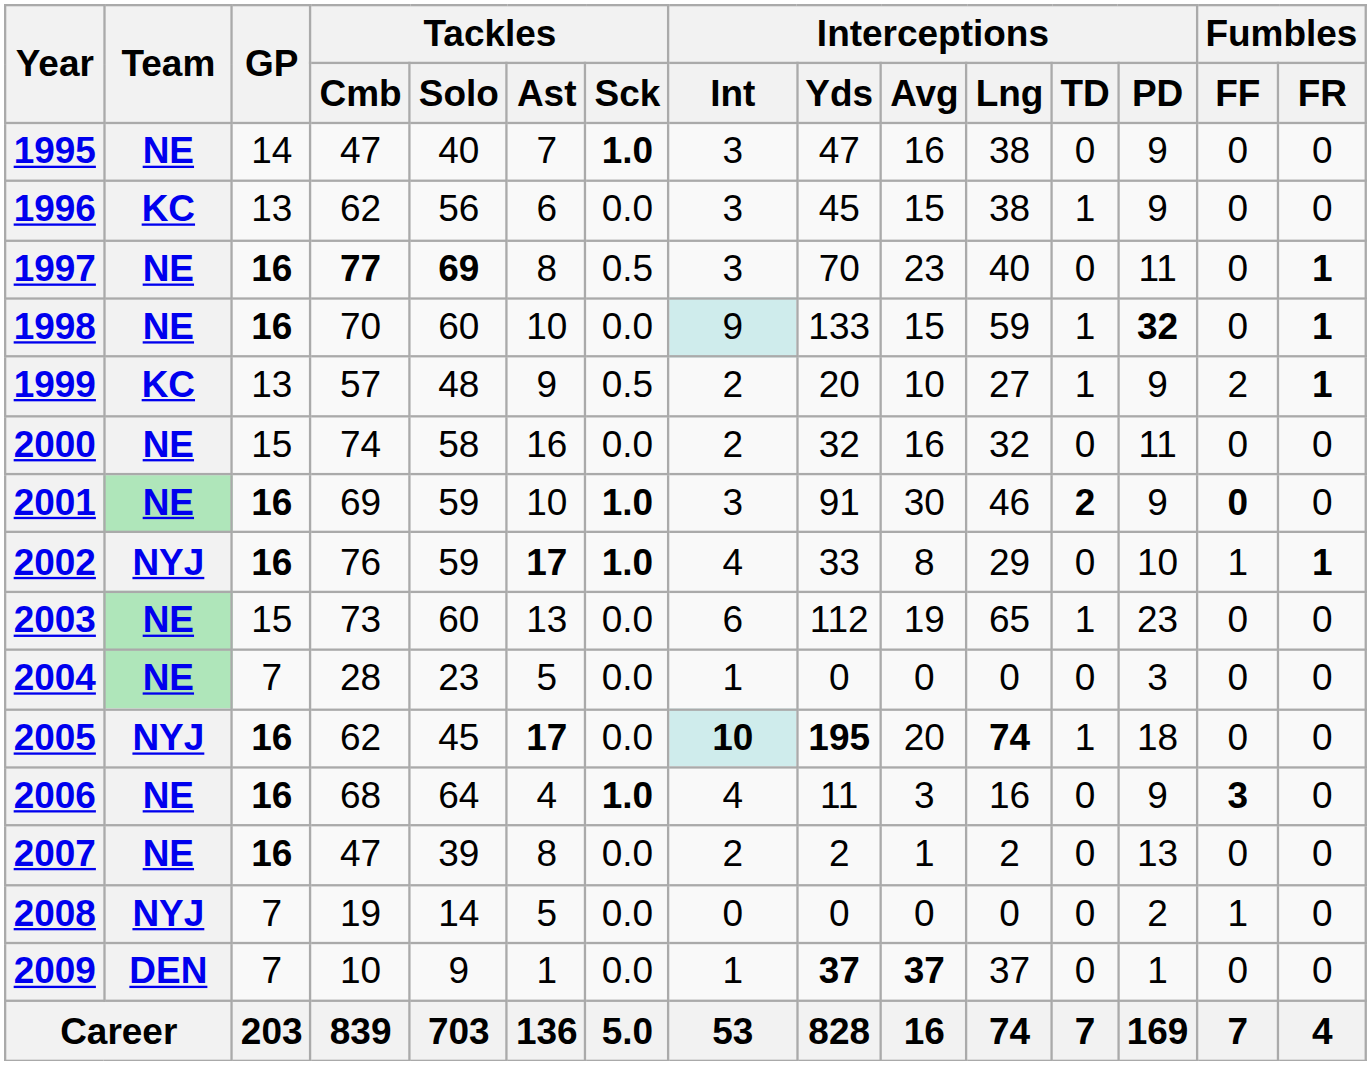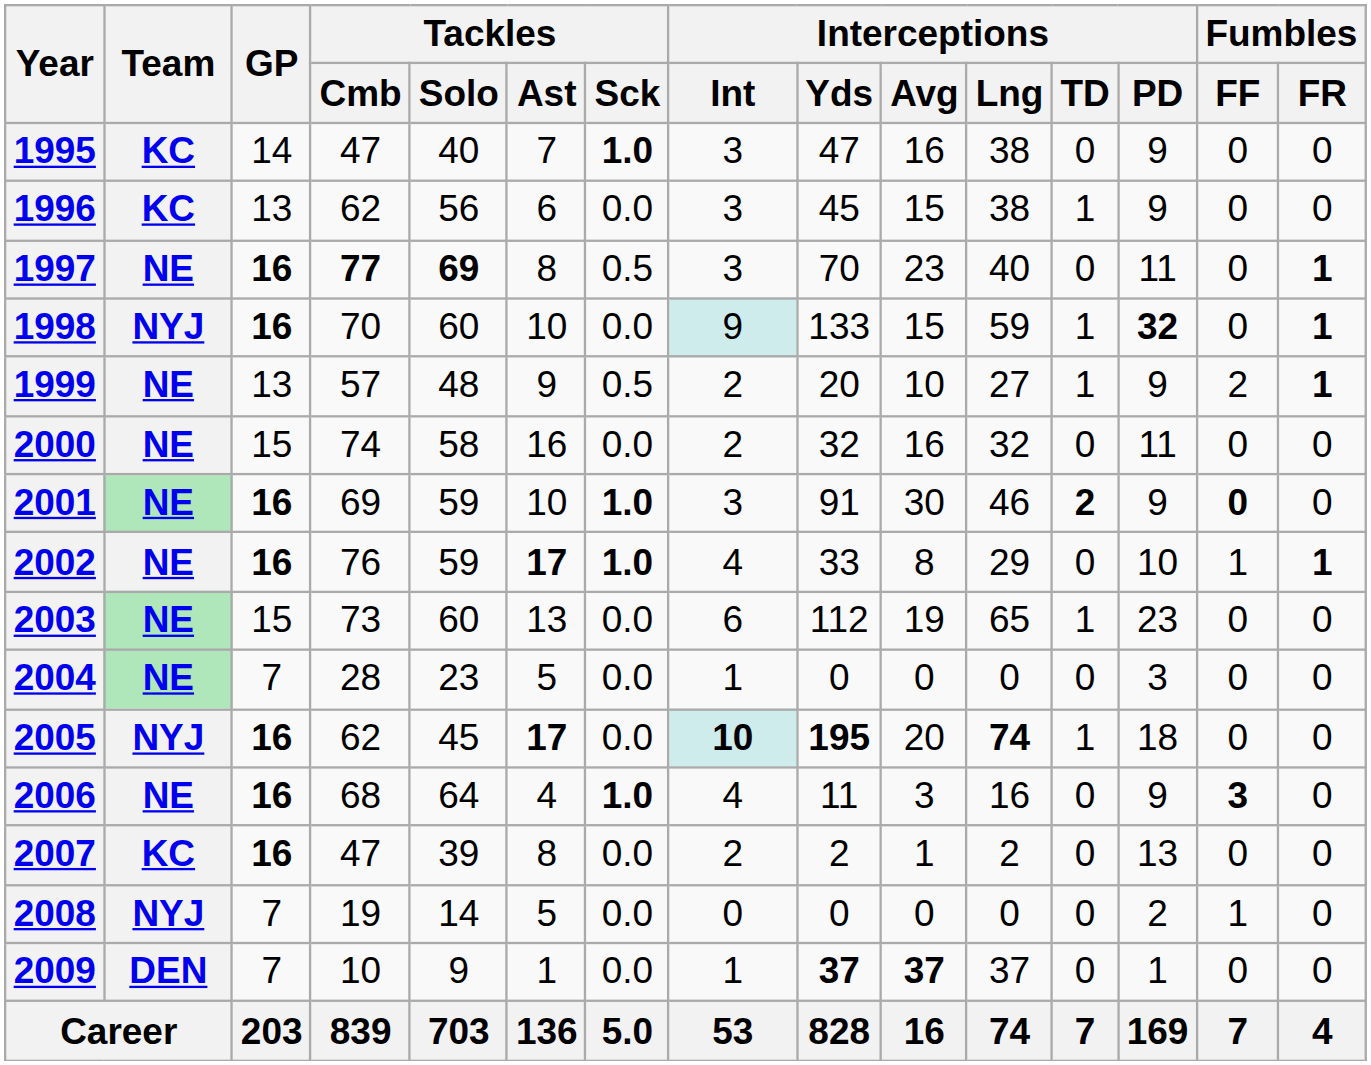1995 | Team: NE -> KC
1998 | Team: NE -> NYJ
1999 | Team: KC -> NE
2002 | Team: NYJ -> NE
2007 | Team: NE -> KC
